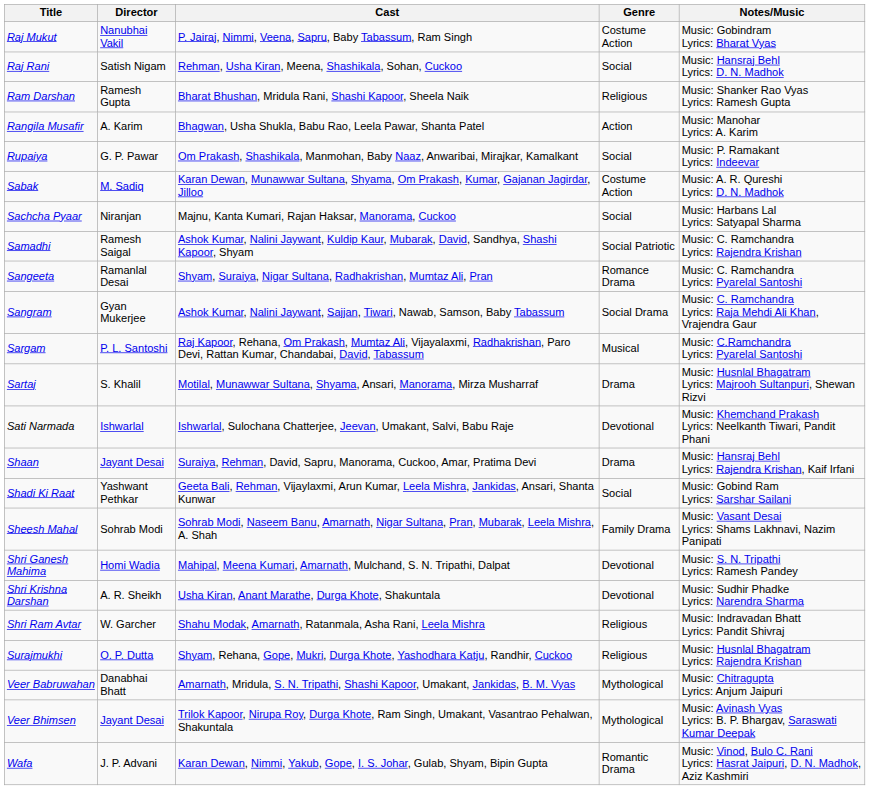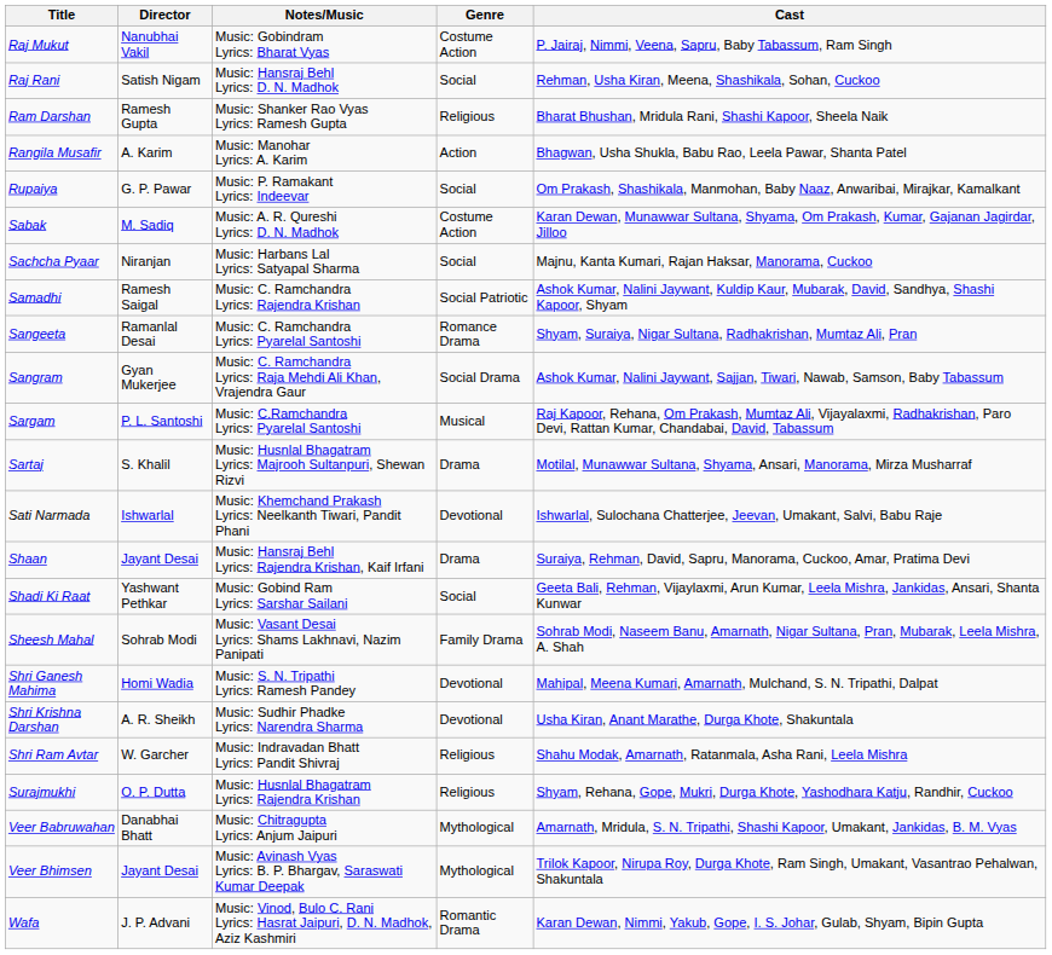columns swapped: Cast <-> Notes/Music
